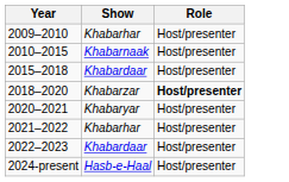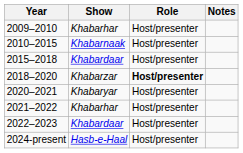+ column: Notes
